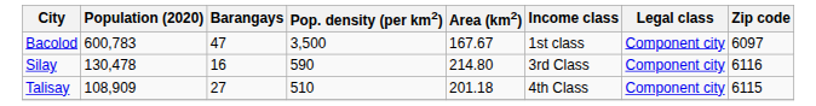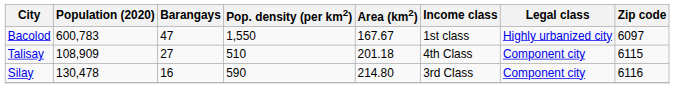Bacolod | Pop. density (per km2): 3,500 -> 1,550
Bacolod | Legal class: Component city -> Highly urbanized city
rows swapped: Silay <-> Talisay
